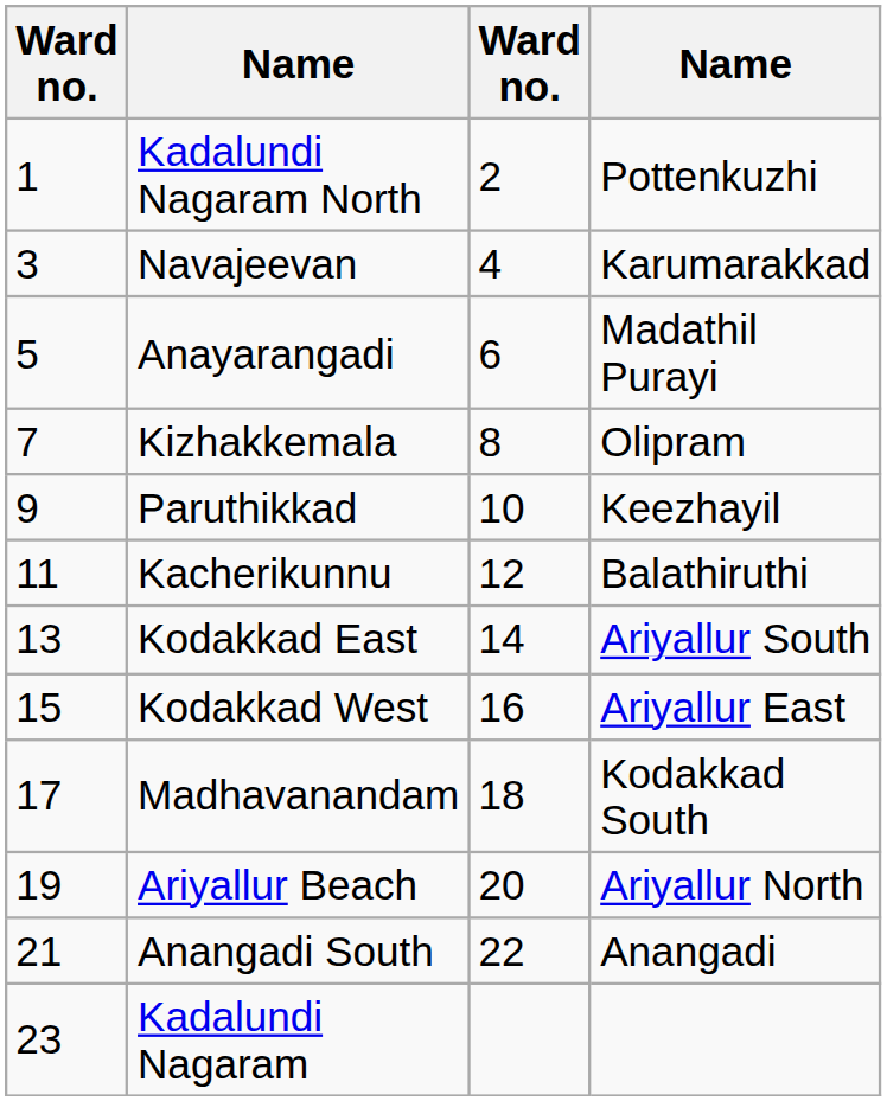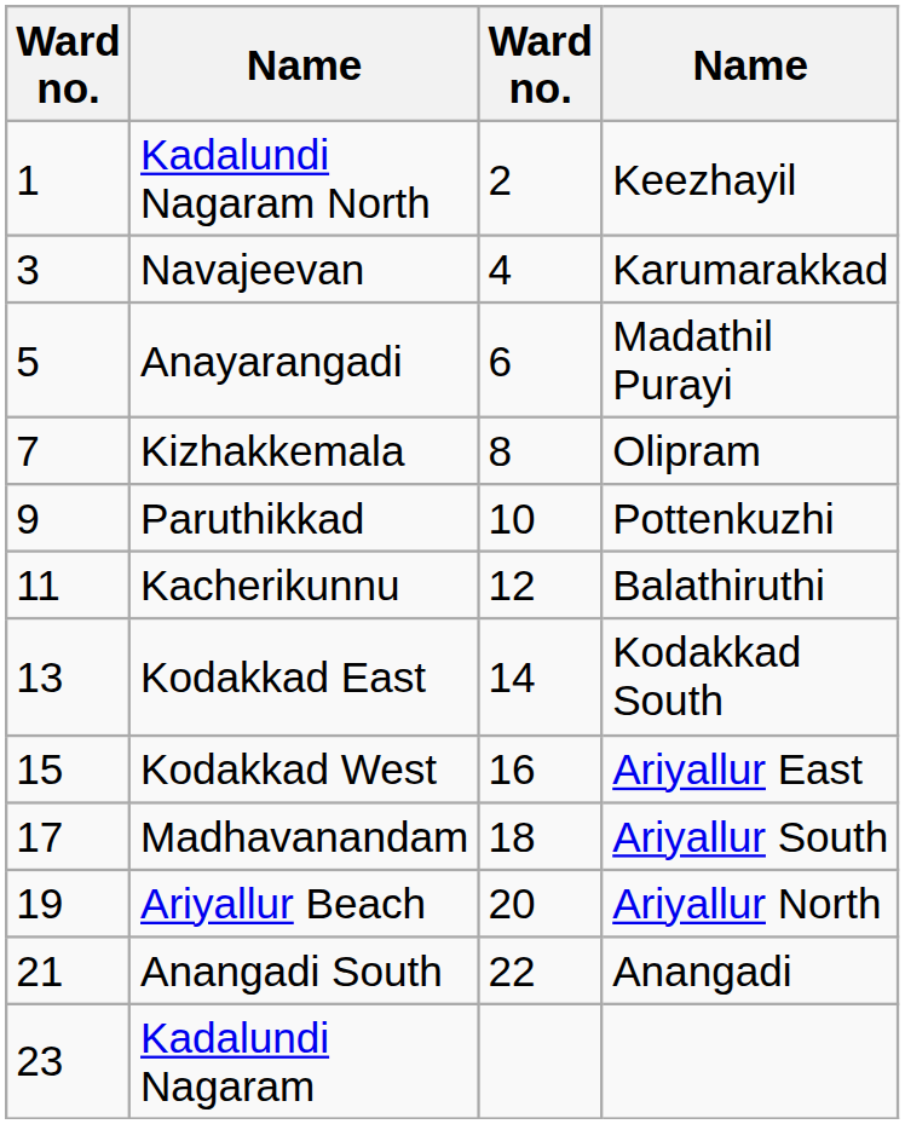Kadalundi Nagaram North | column 4: Pottenkuzhi -> Keezhayil
Paruthikkad | column 4: Keezhayil -> Pottenkuzhi
Kodakkad East | column 4: Ariyallur South -> Kodakkad South
Madhavanandam | column 4: Kodakkad South -> Ariyallur South
